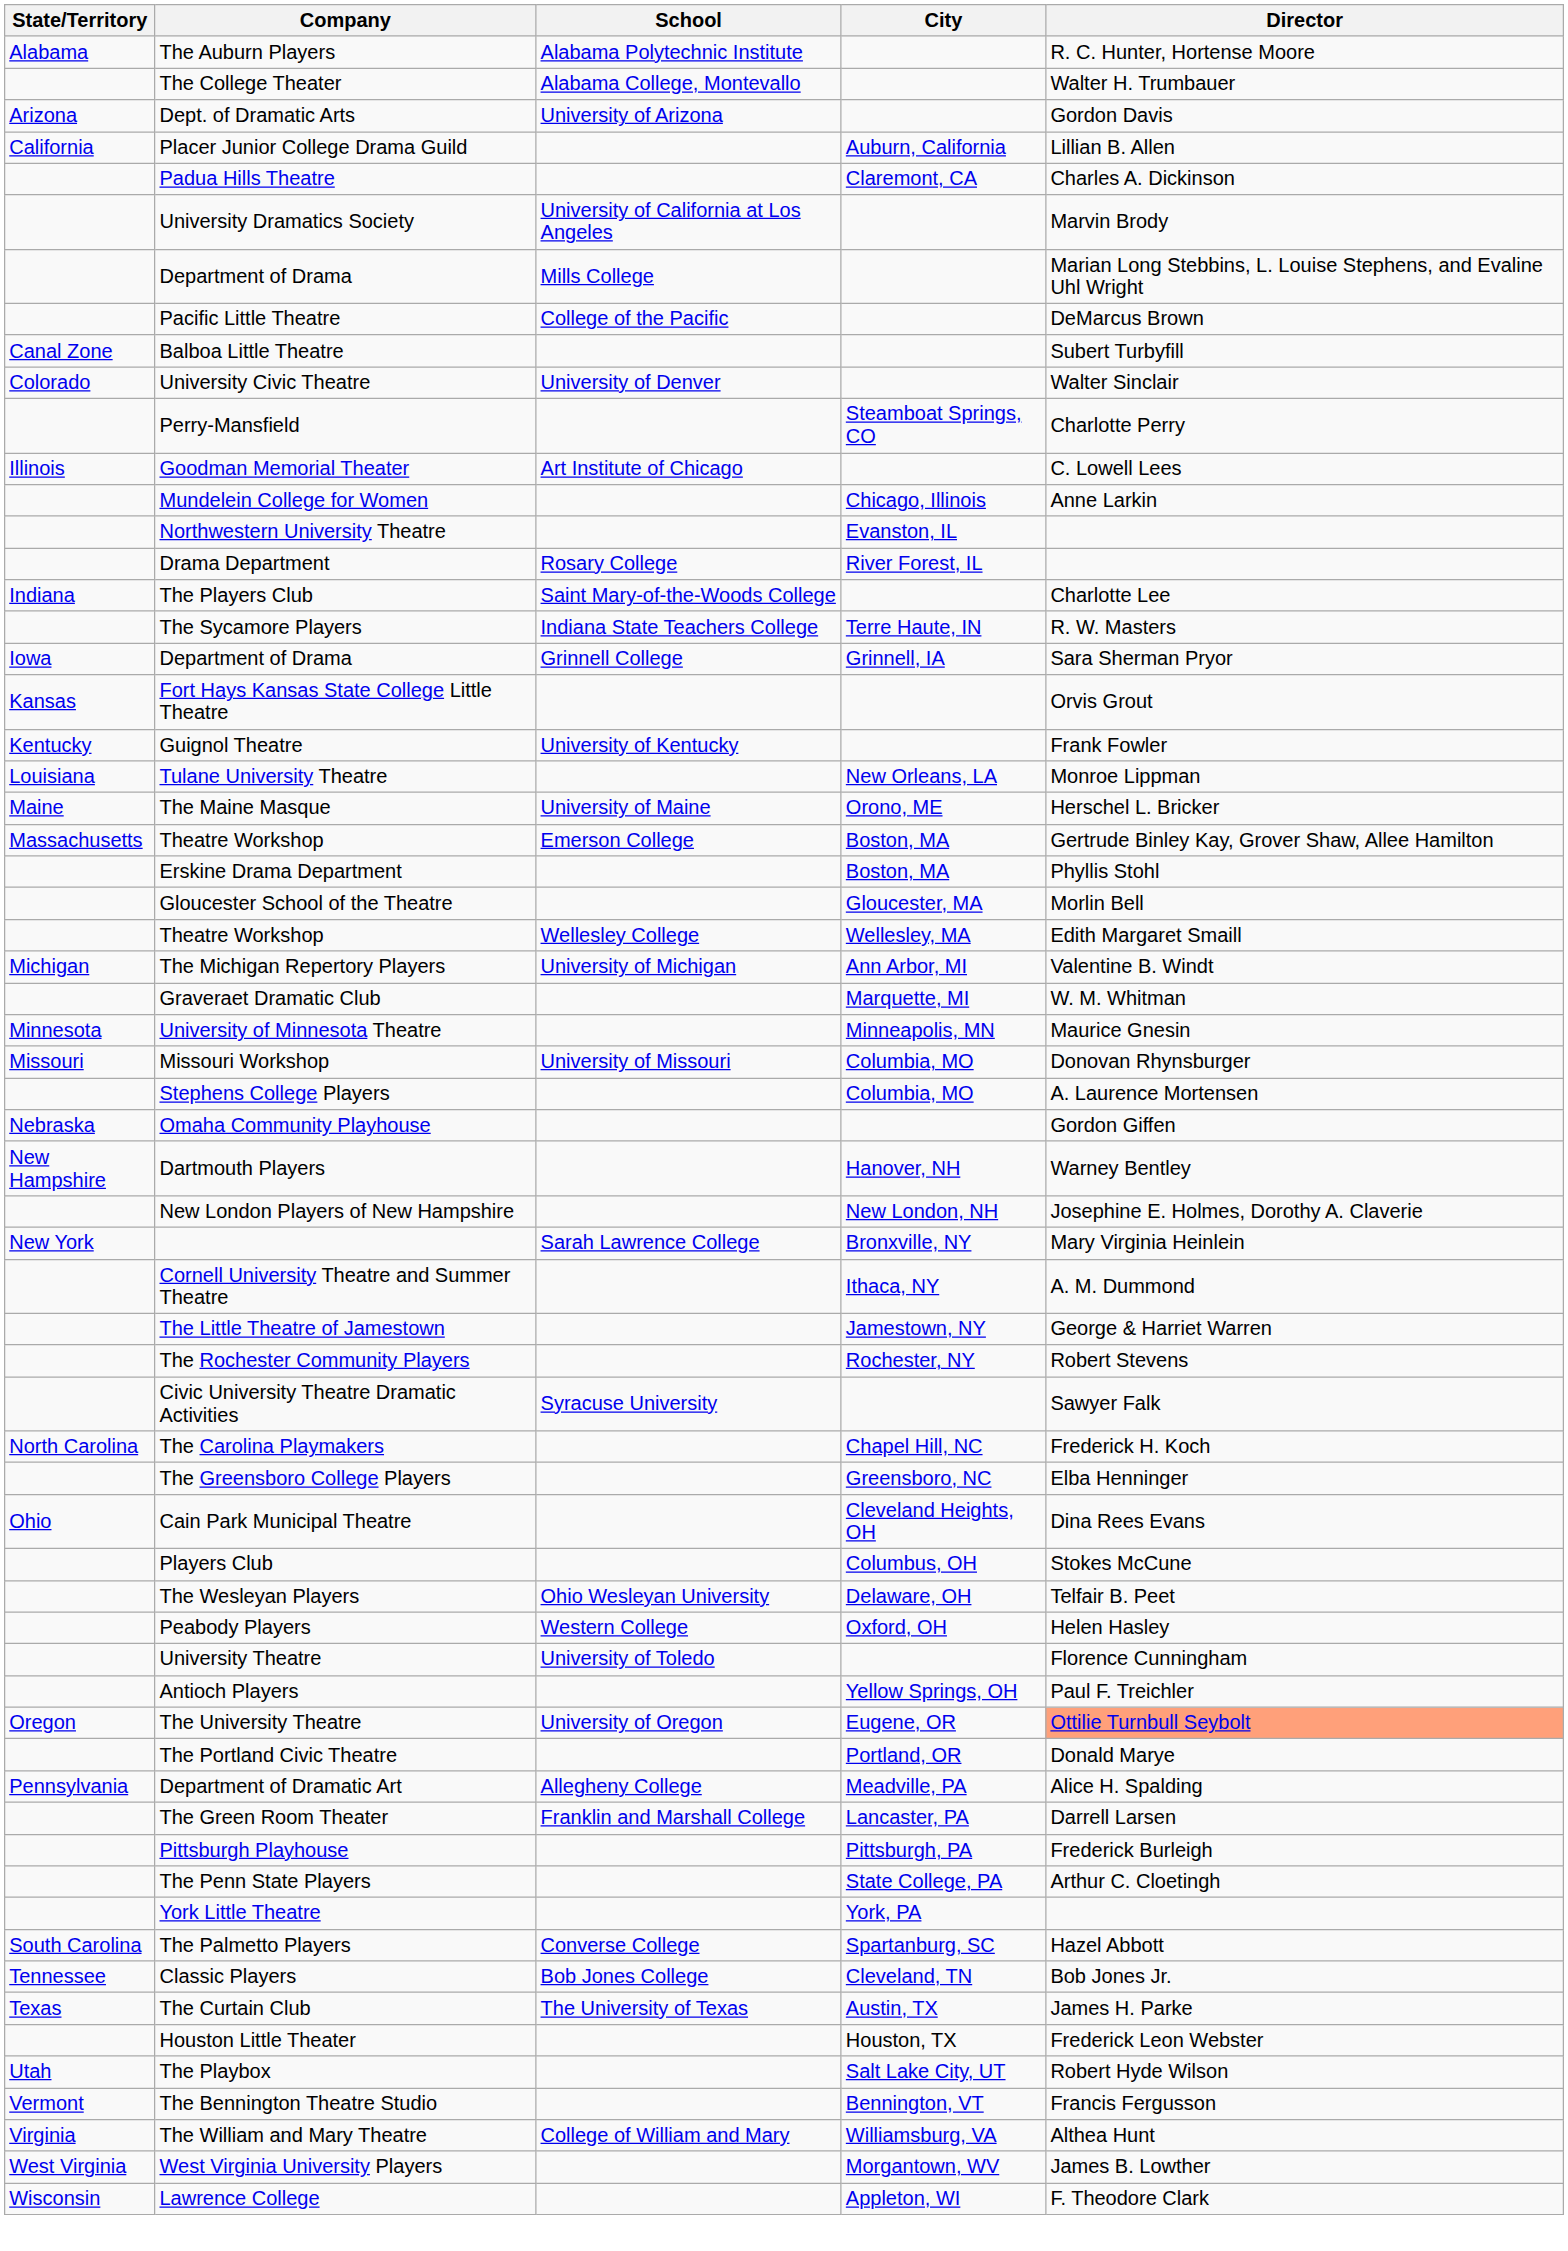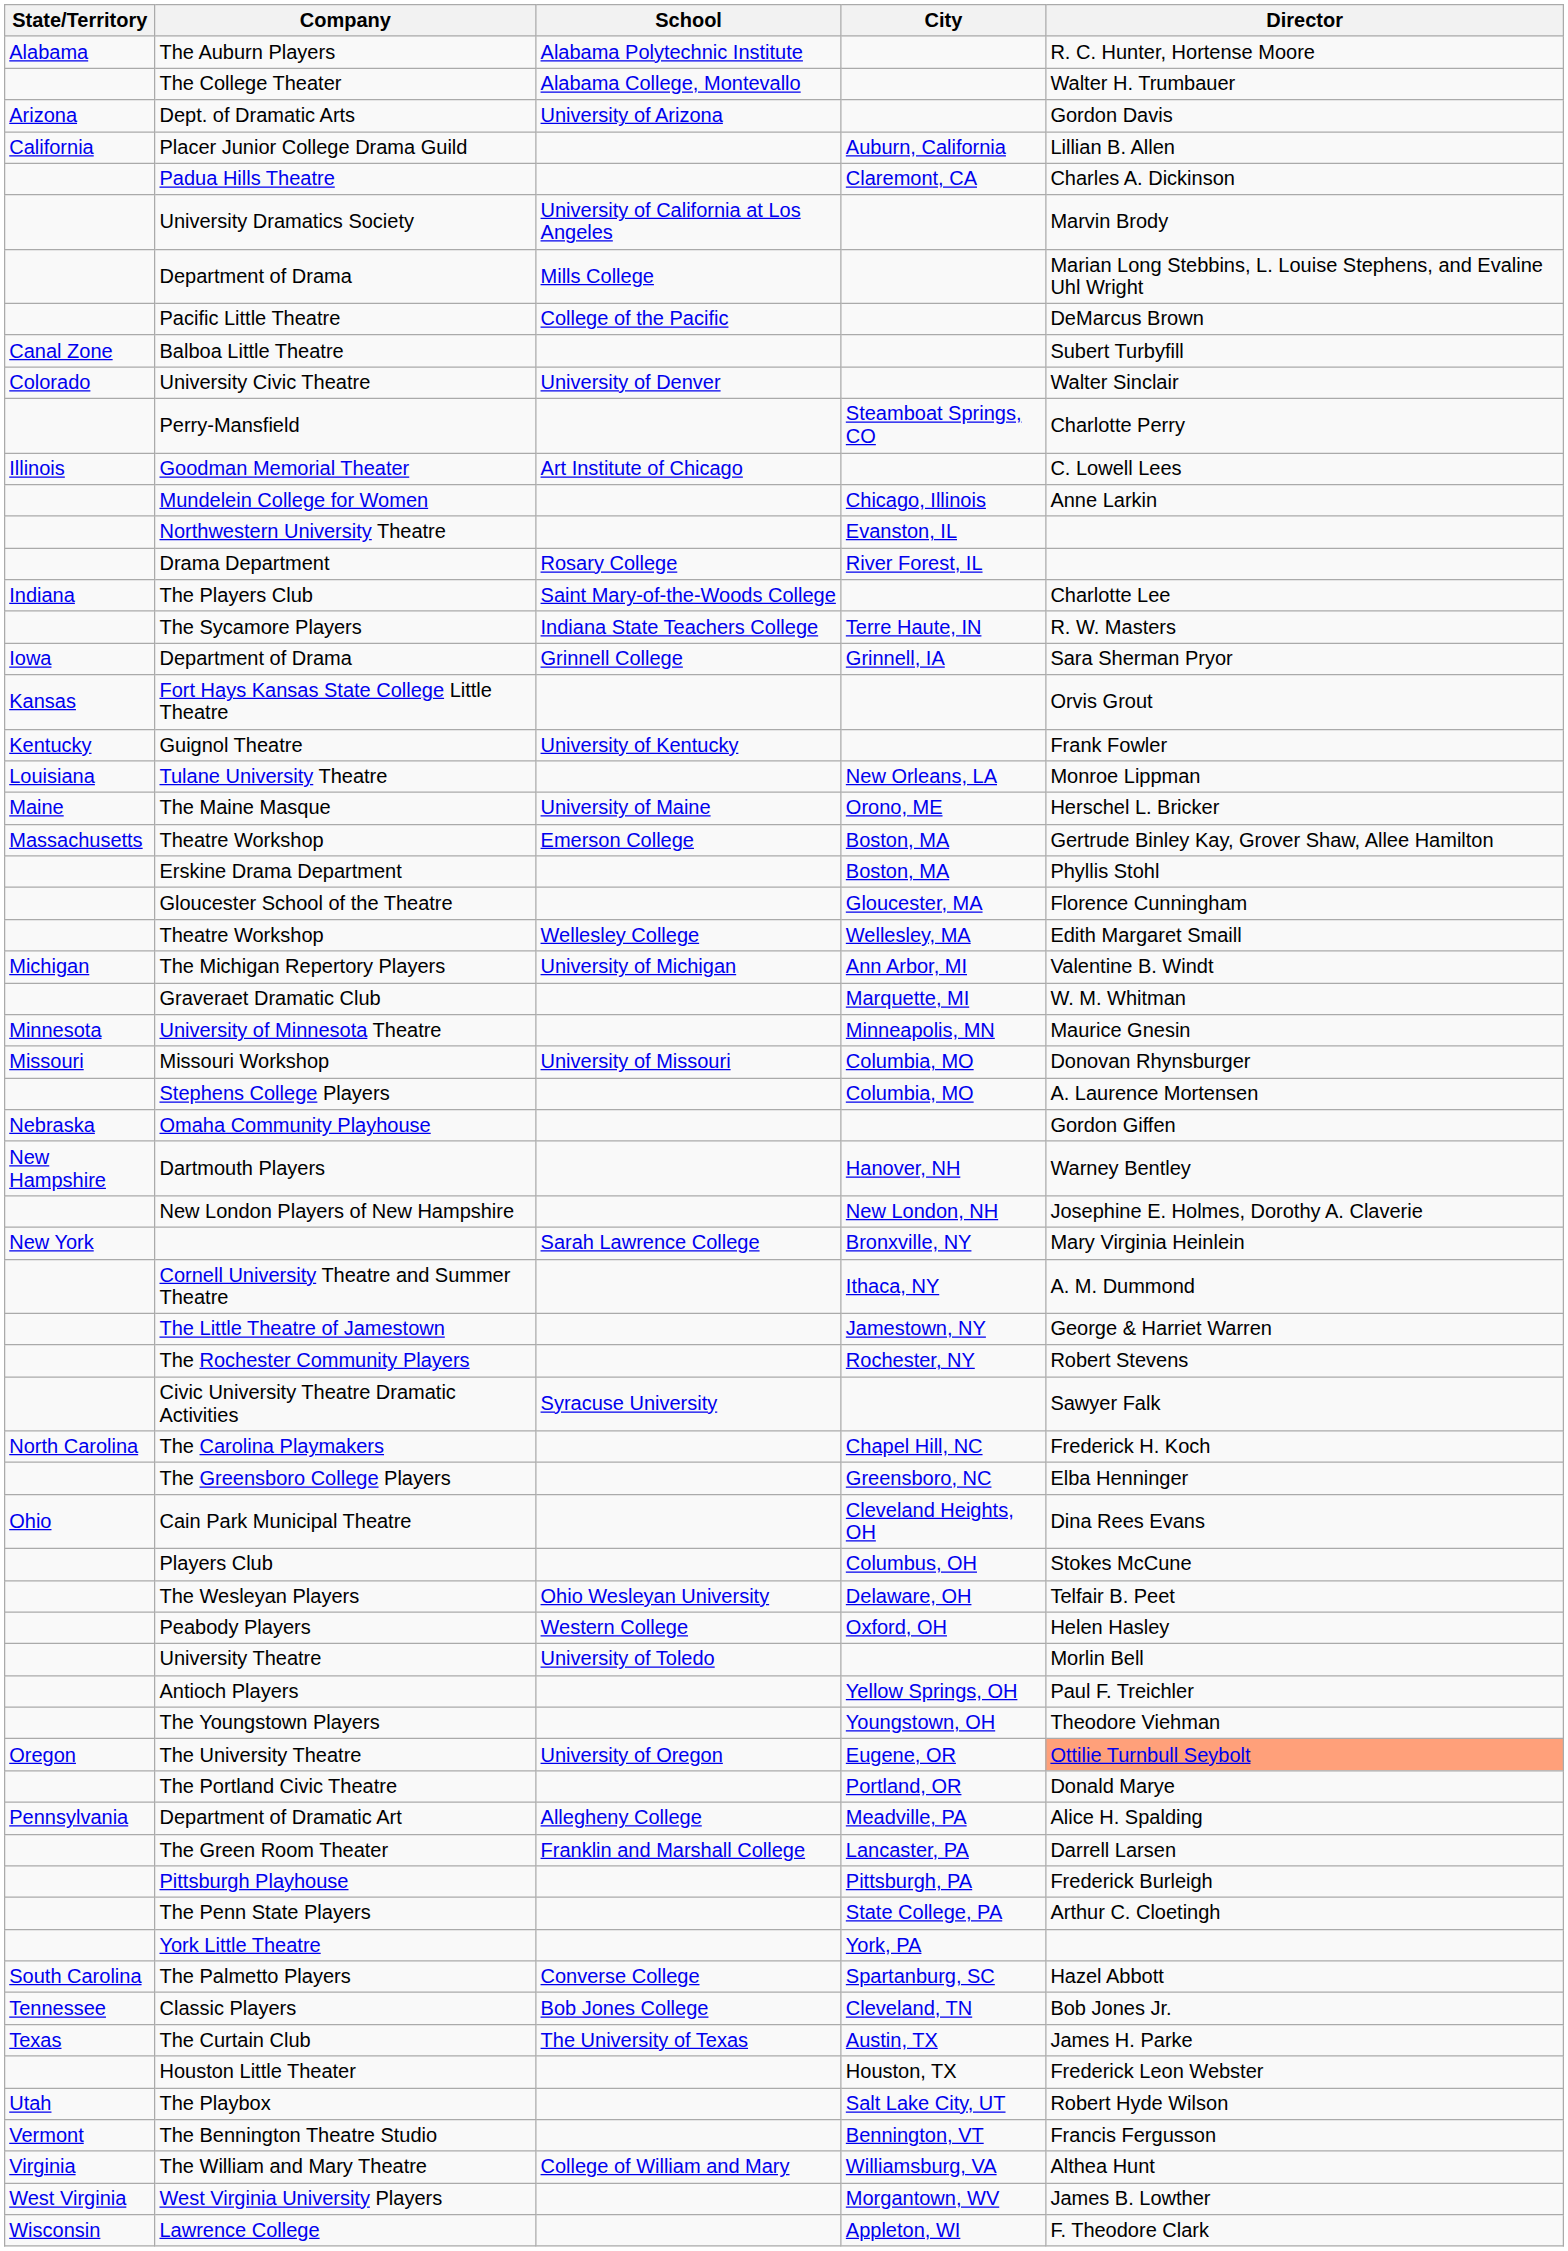Gloucester School of the Theatre | Director: Morlin Bell -> Florence Cunningham
University Theatre | Director: Florence Cunningham -> Morlin Bell
+ row: The Youngstown Players | Youngstown, OH | Theodore Viehman
